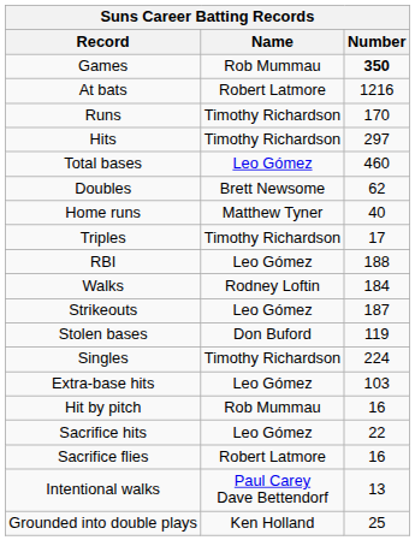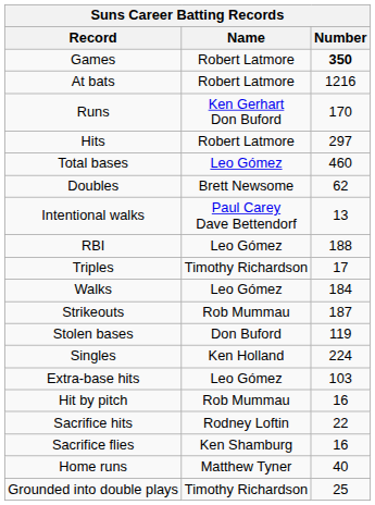Games | Name: Rob Mummau -> Robert Latmore
Runs | Name: Timothy Richardson -> Ken Gerhart Don Buford
Hits | Name: Timothy Richardson -> Robert Latmore
rows swapped: Home runs <-> Intentional walks
rows swapped: Triples <-> RBI
Walks | Name: Rodney Loftin -> Leo Gómez
Strikeouts | Name: Leo Gómez -> Rob Mummau
Singles | Name: Timothy Richardson -> Ken Holland
Sacrifice hits | Name: Leo Gómez -> Rodney Loftin
Sacrifice flies | Name: Robert Latmore -> Ken Shamburg
Grounded into double plays | Name: Ken Holland -> Timothy Richardson
